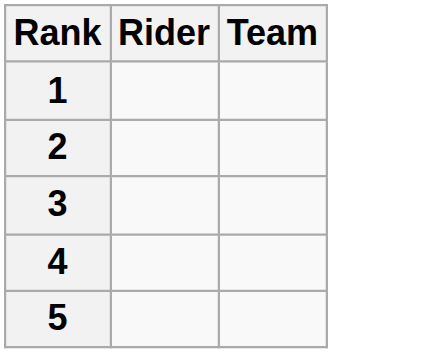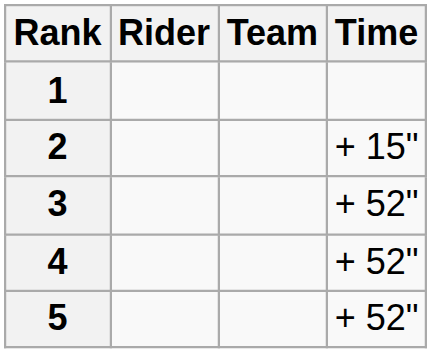+ column: Time | + 15" | + 52" | + 52" | + 52"
